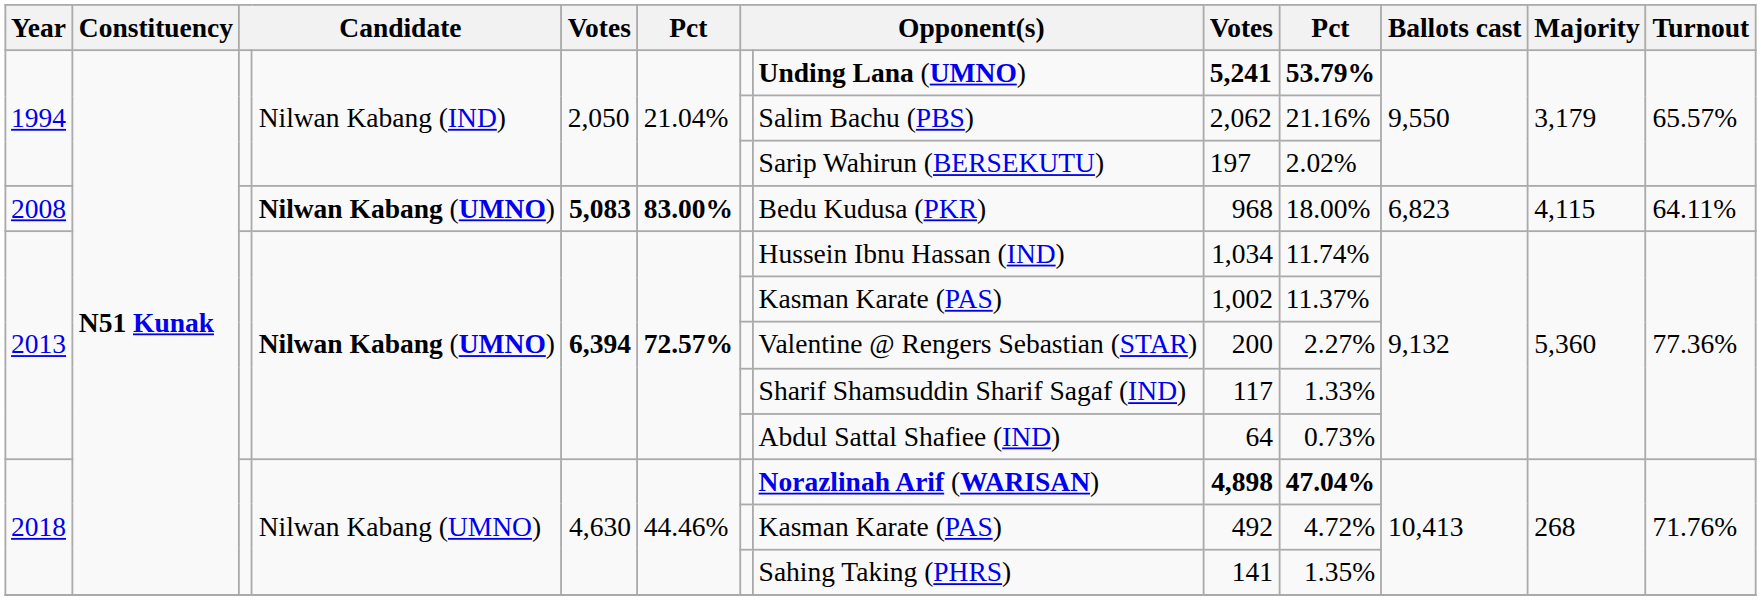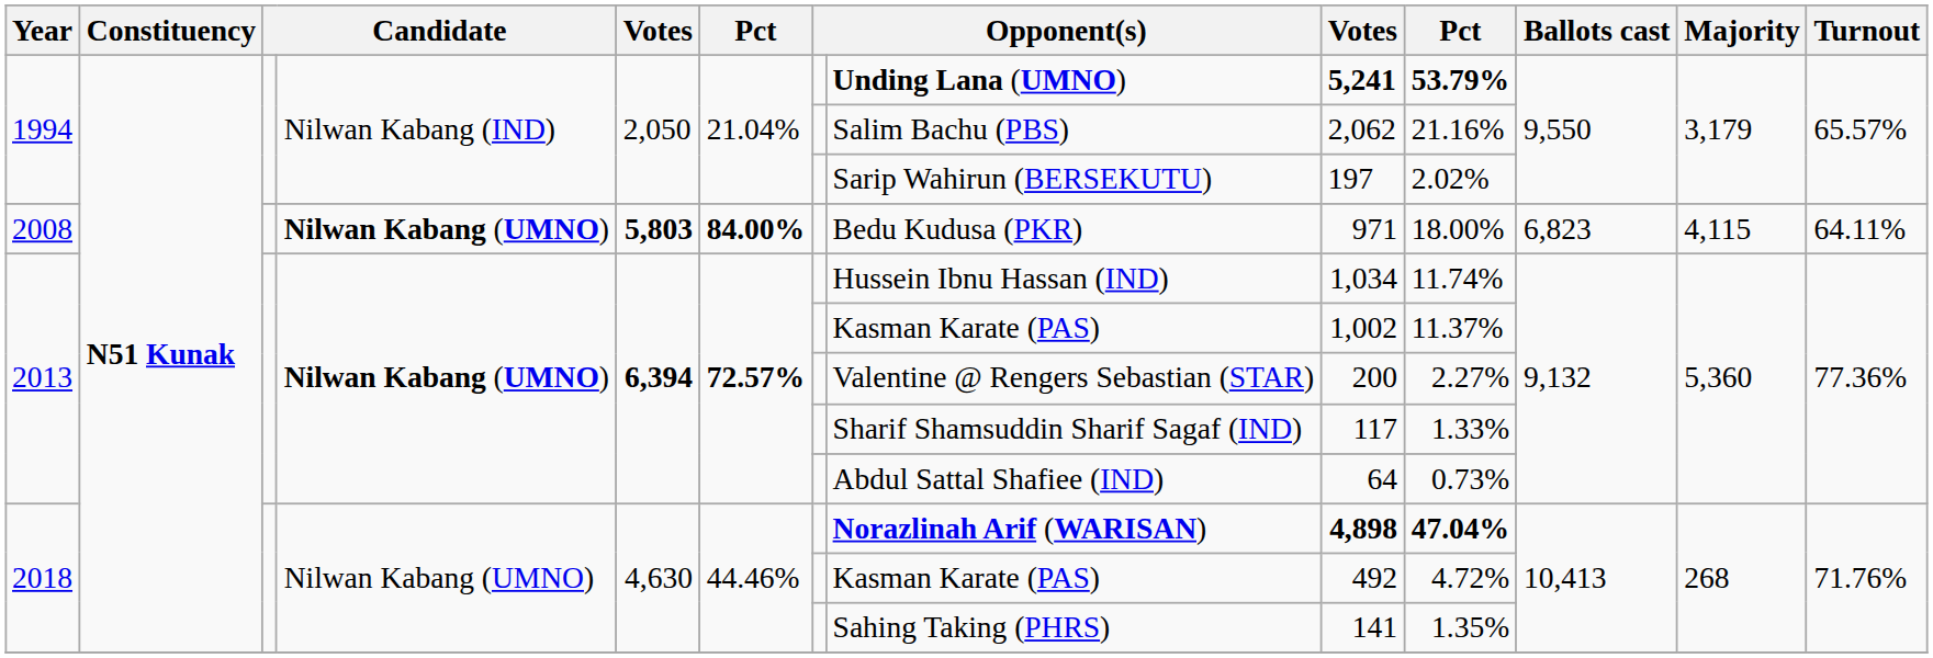2008 | column 5: 5,083 -> 5,803
2008 | column 6: 83.00% -> 84.00%
2008 | column 9: 968 -> 971
